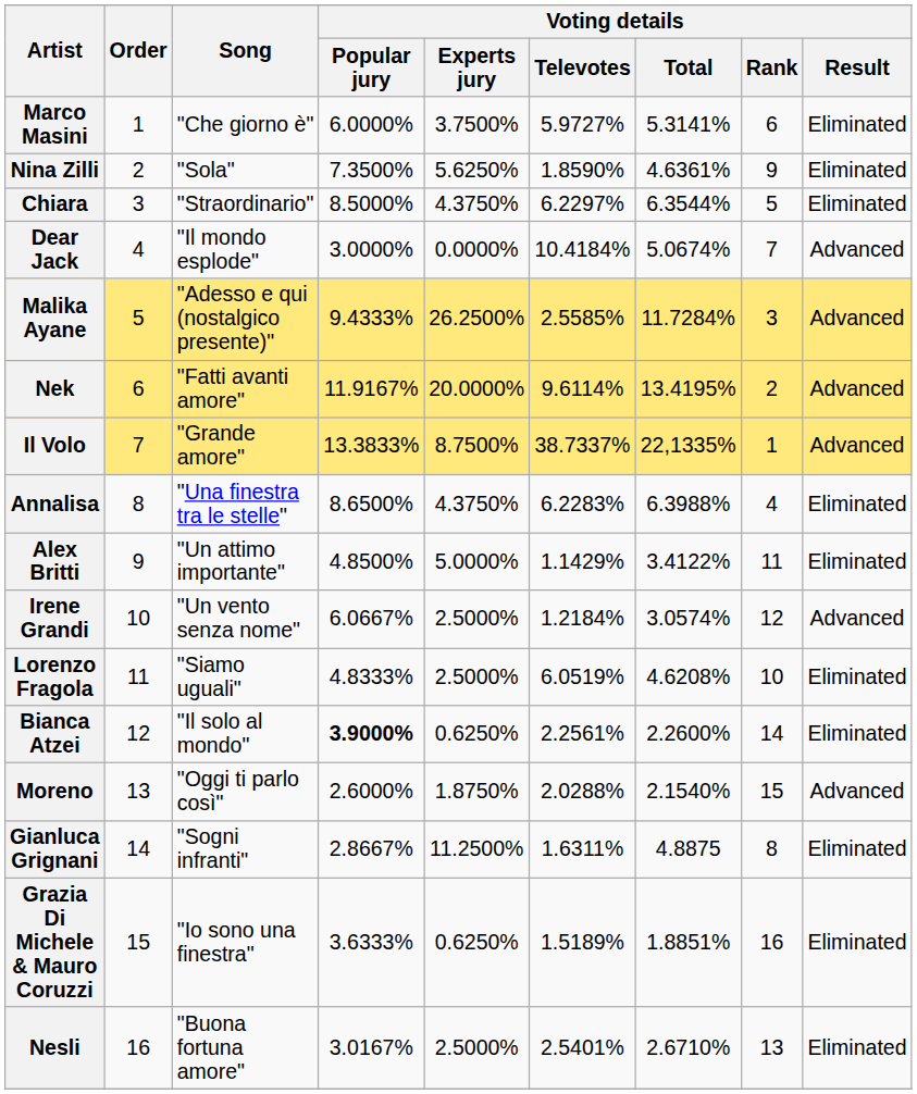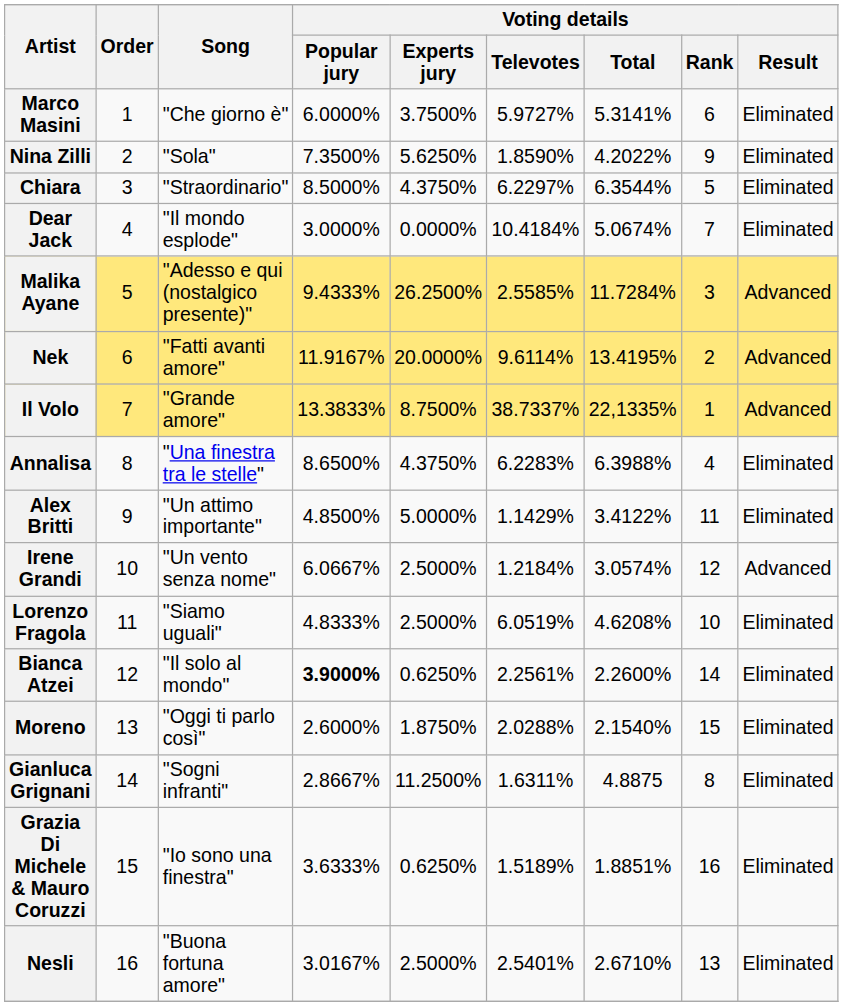Nina Zilli | Voting details / Total: 4.6361% -> 4.2022%
Dear Jack | Voting details / Result: Advanced -> Eliminated
Moreno | Voting details / Result: Advanced -> Eliminated
